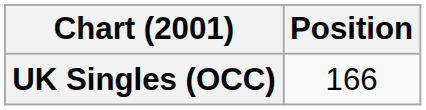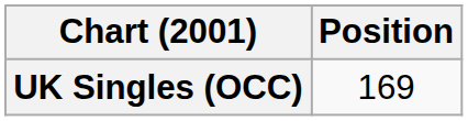UK Singles (OCC) | Position: 166 -> 169
